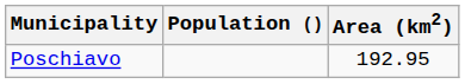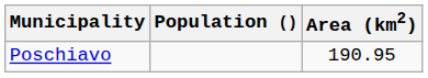Poschiavo | Area (km2): 192.95 -> 190.95
